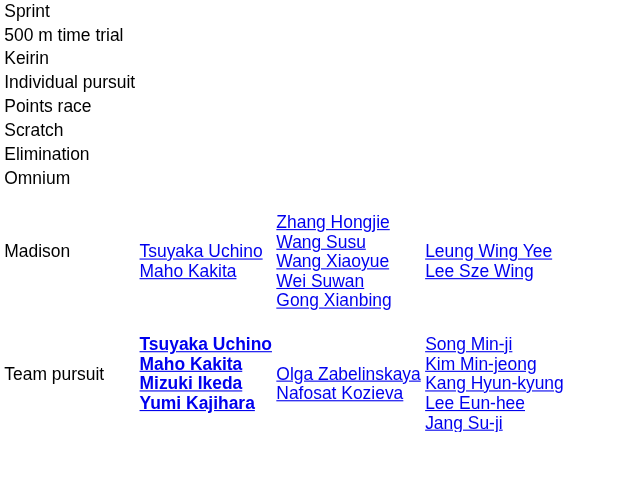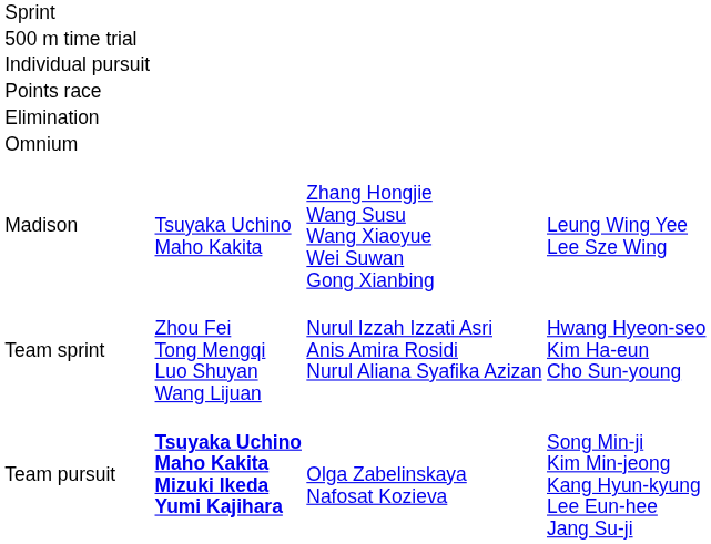- row: Keirin
- row: Scratch
+ row: Team sprint | Zhou Fei Tong Mengqi Luo Shuyan Wang Lijuan | Nurul Izzah Izzati Asri Anis Amira Rosidi Nurul Aliana Syafika Azizan | Hwang Hyeon-seo Kim Ha-eun Cho Sun-young
